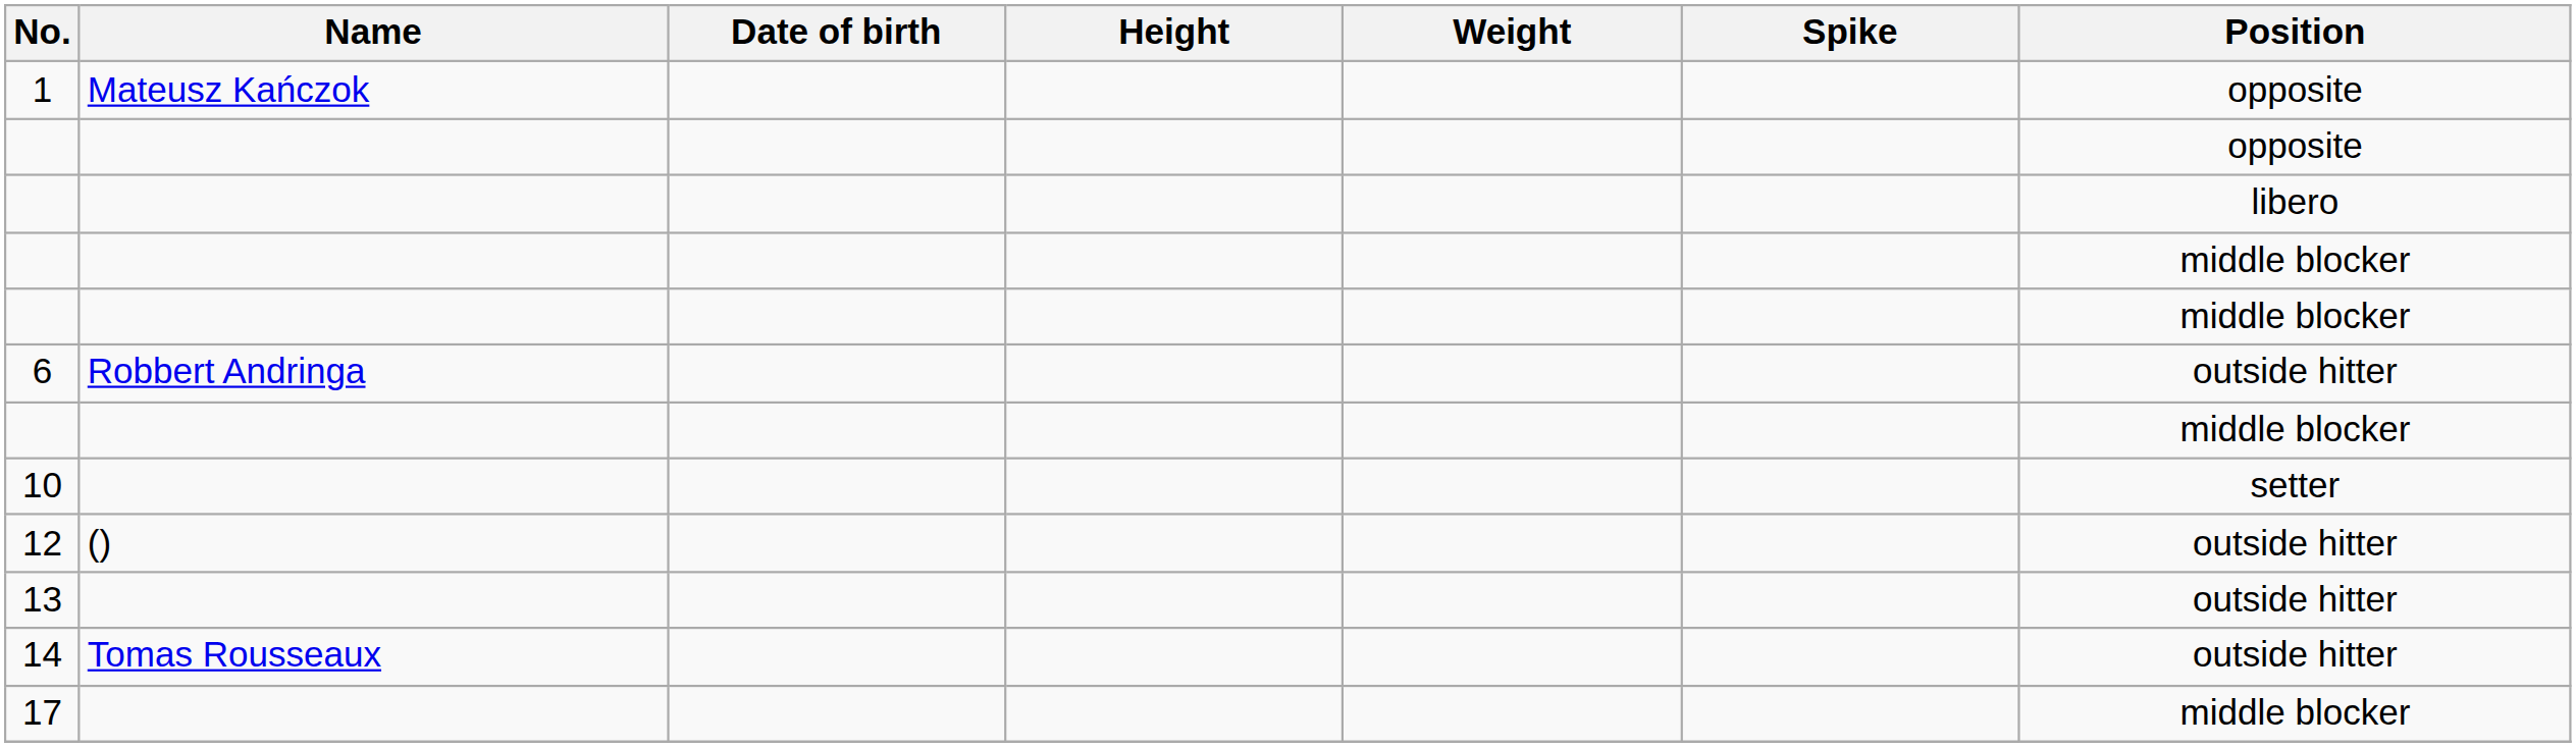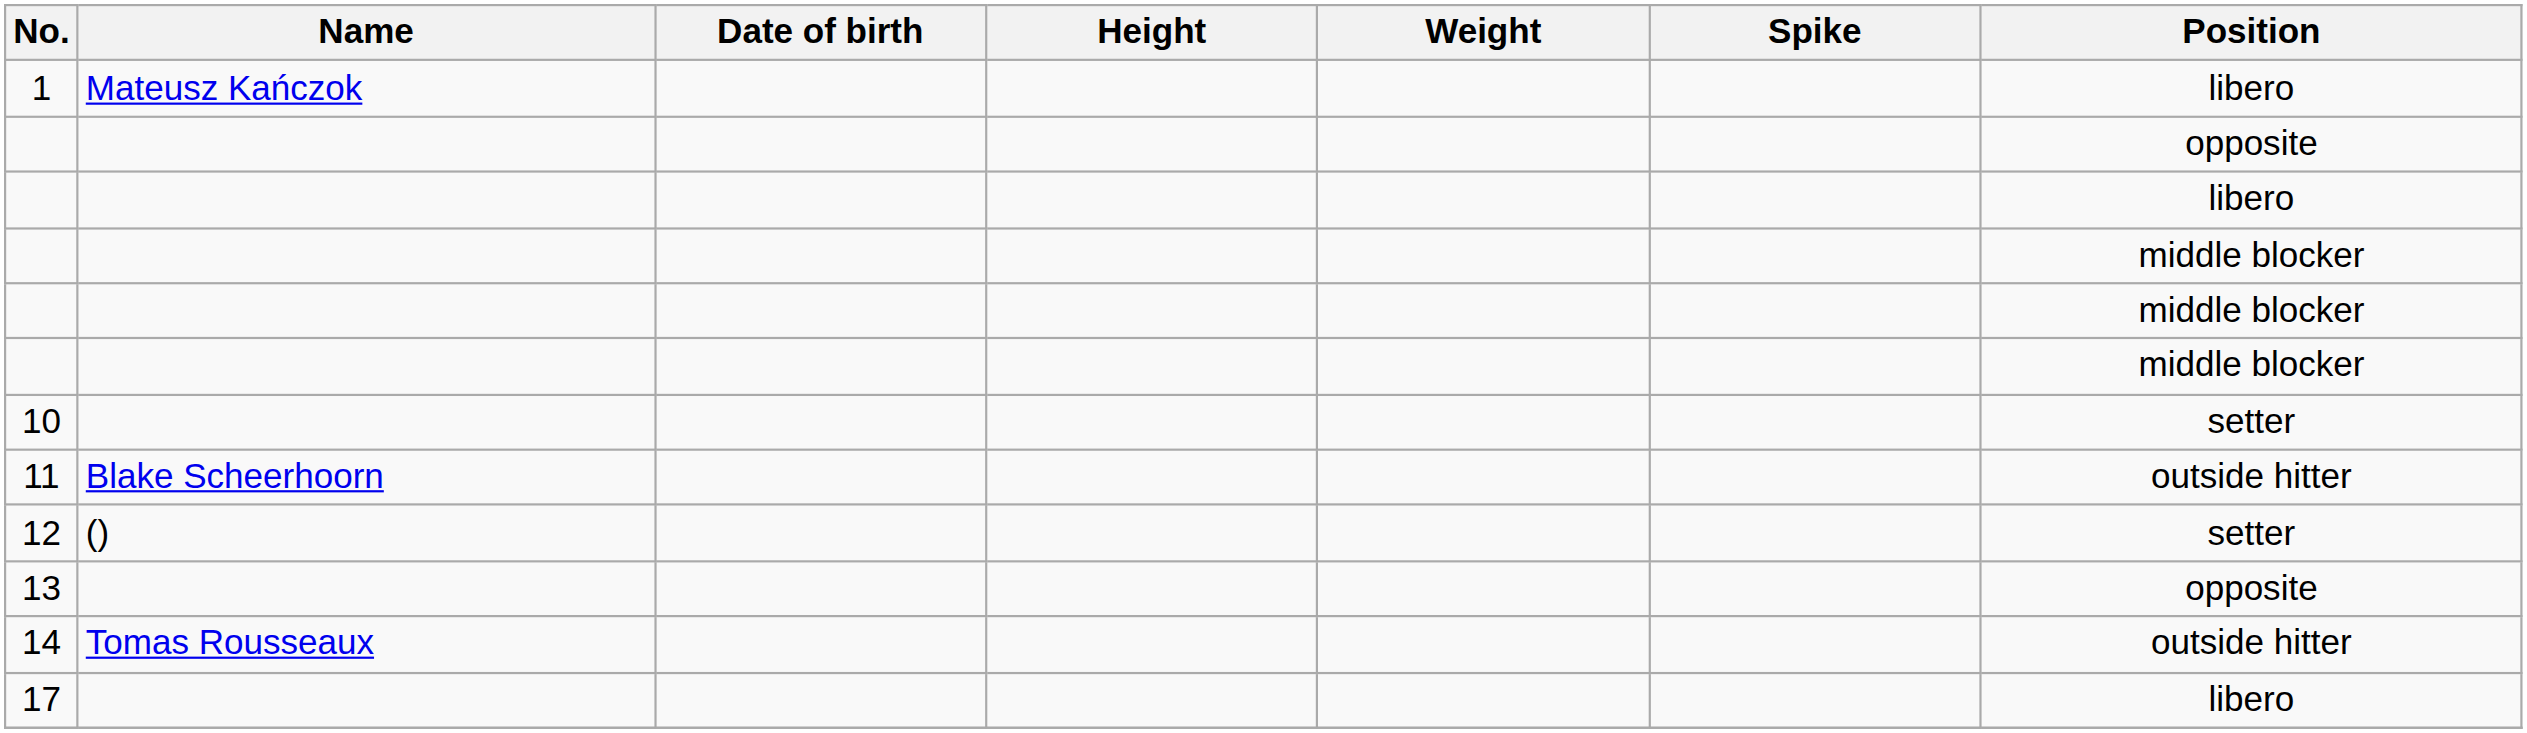1 | Position: opposite -> libero
- row: 6 | Robbert Andringa | outside hitter
+ row: 11 | Blake Scheerhoorn | outside hitter
12 | Position: outside hitter -> setter
13 | Position: outside hitter -> opposite
17 | Position: middle blocker -> libero
